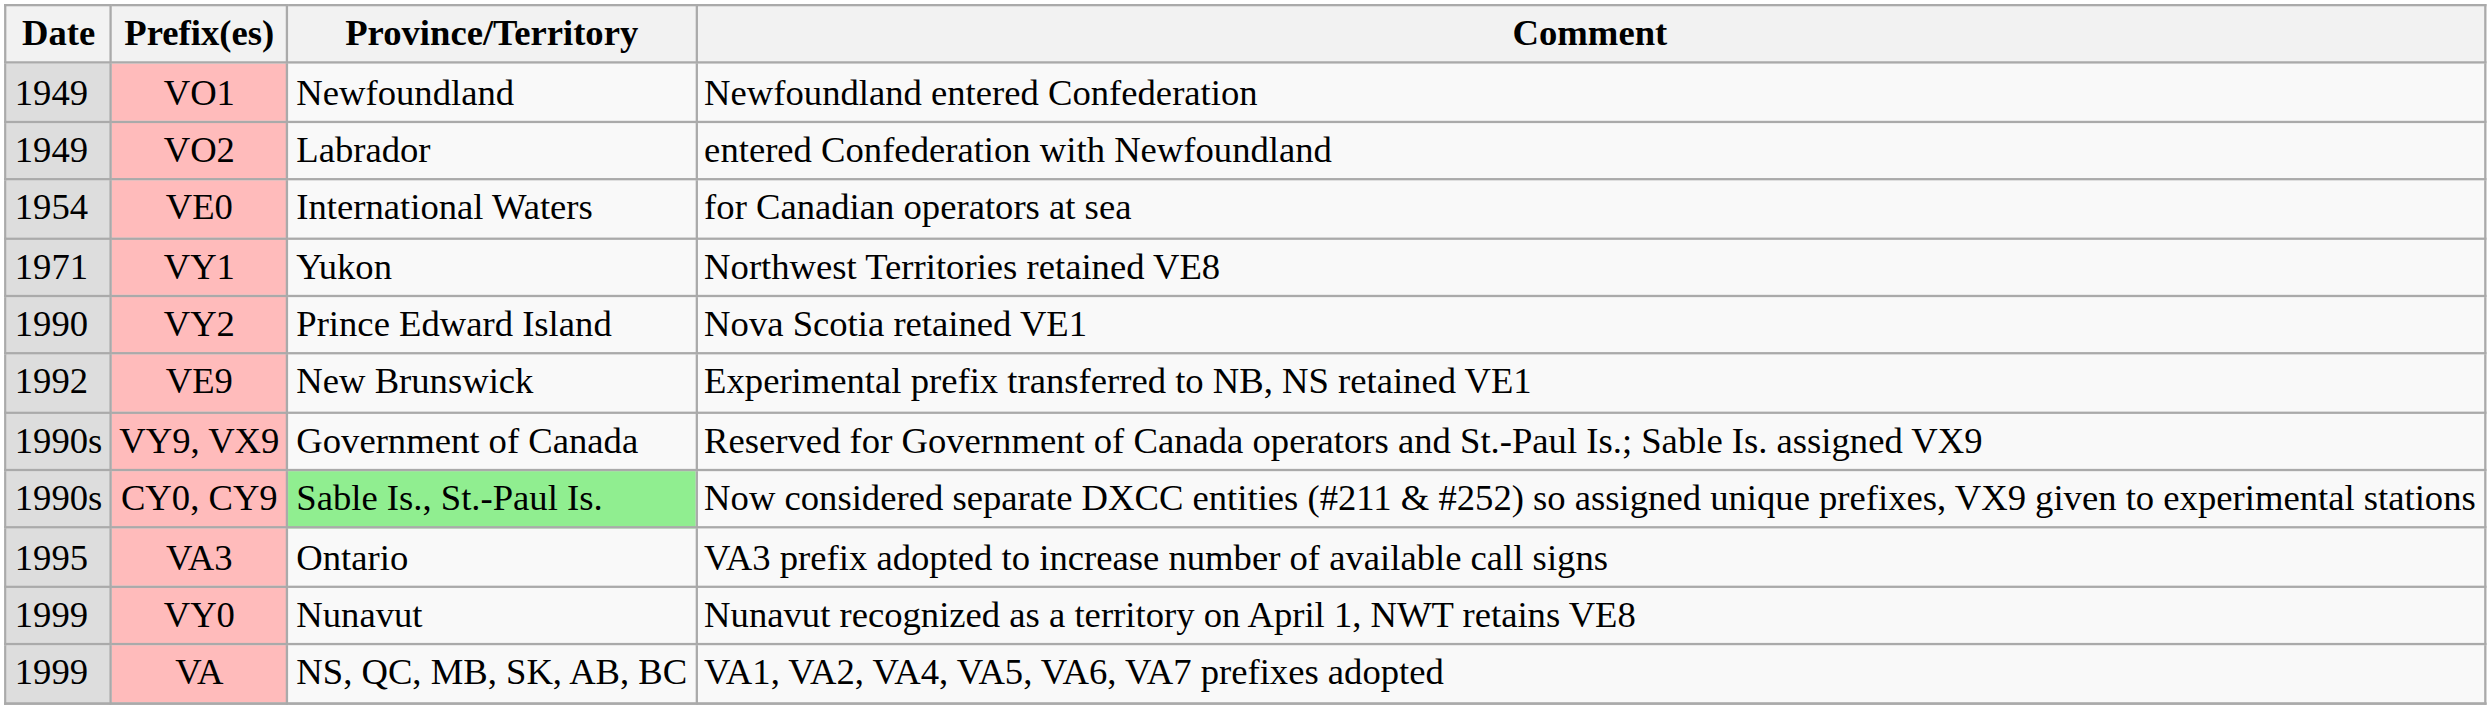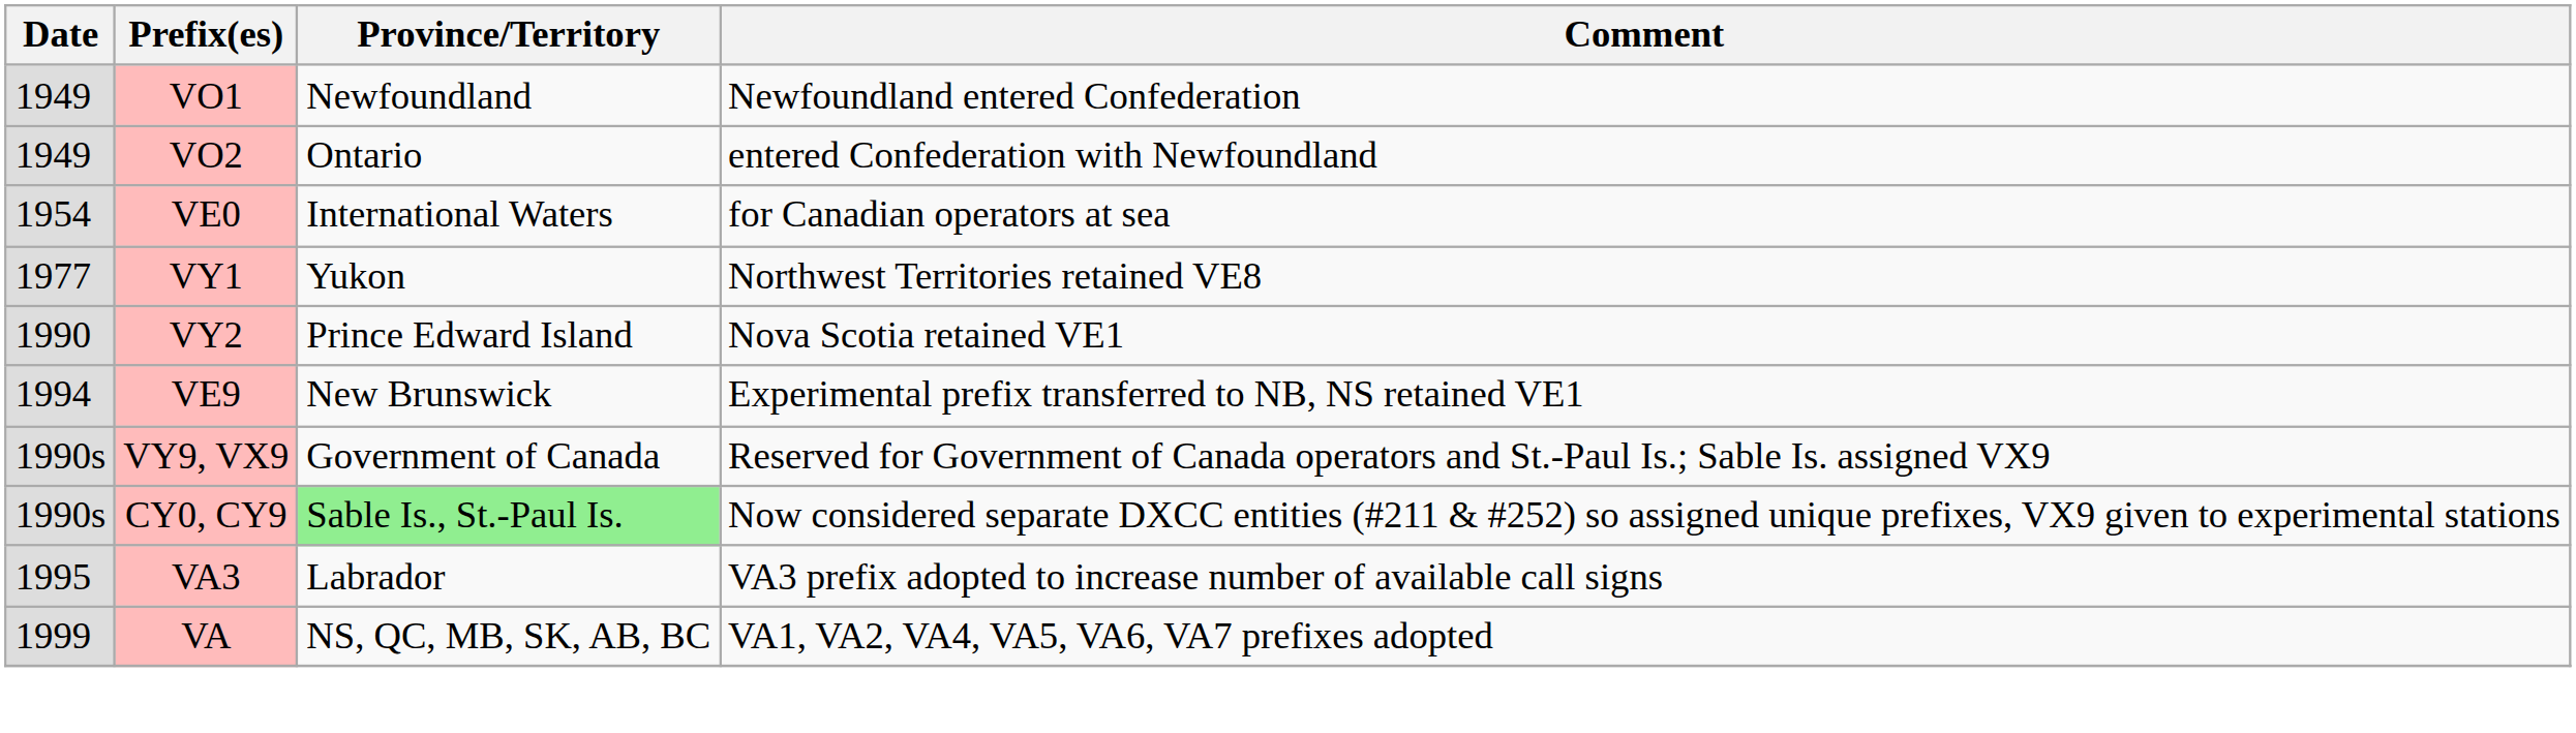VO2 | Province/Territory: Labrador -> Ontario
VY1 | Date: 1971 -> 1977
VE9 | Date: 1992 -> 1994
VA3 | Province/Territory: Ontario -> Labrador
- row: 1999 | VY0 | Nunavut | Nunavut recognized as a territory on April 1, NWT retains VE8
